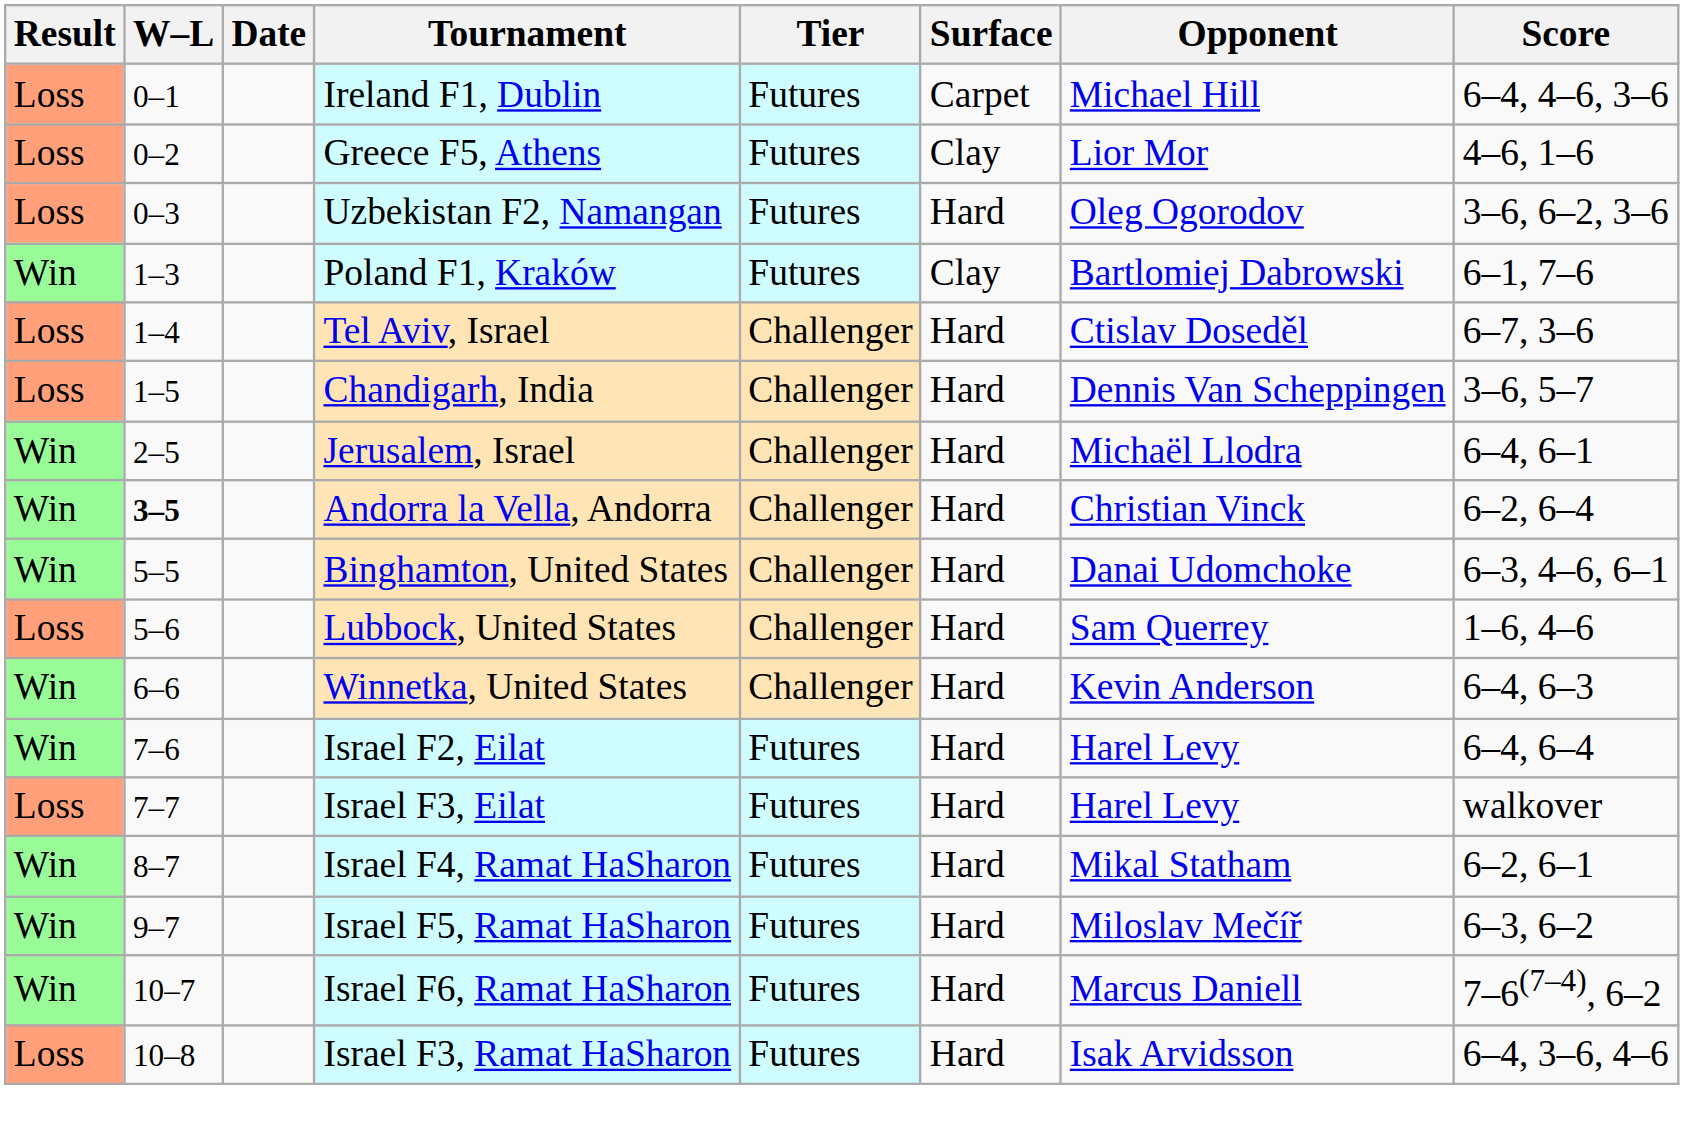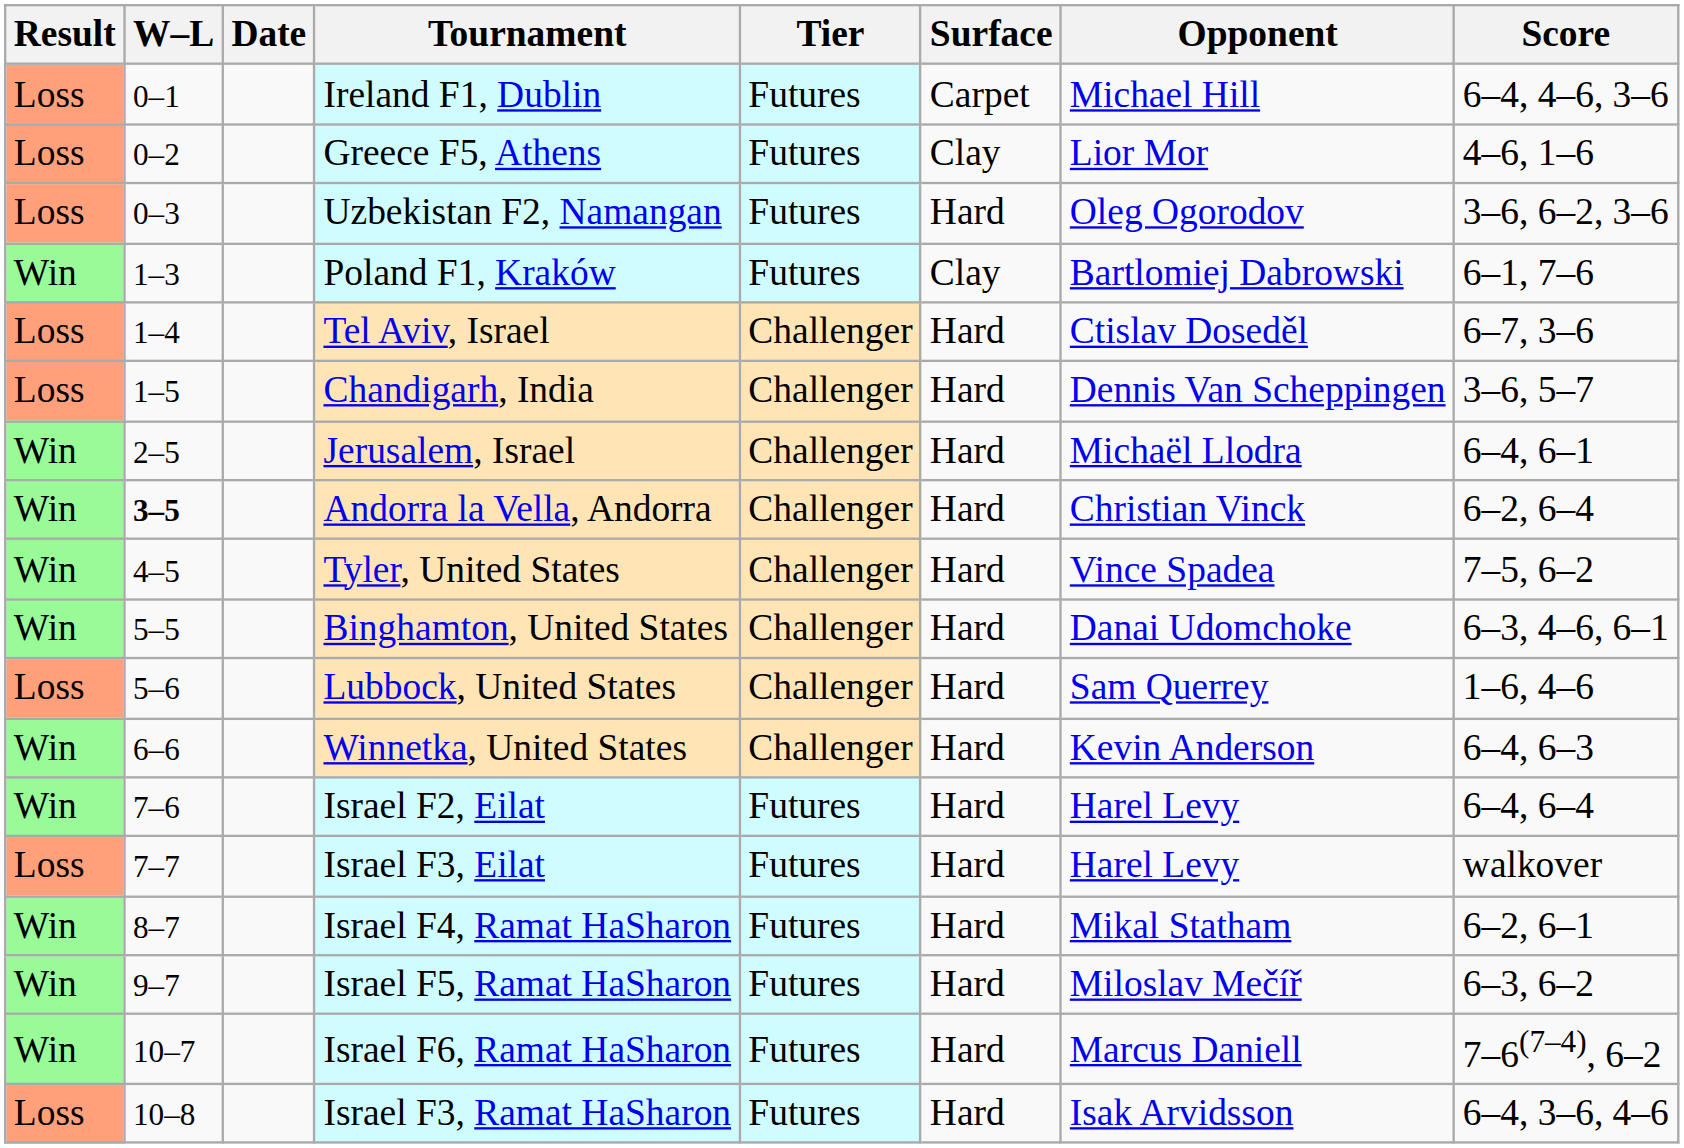+ row: Win | 4–5 | Tyler, United States | Challenger | Hard | Vince Spadea | 7–5, 6–2
